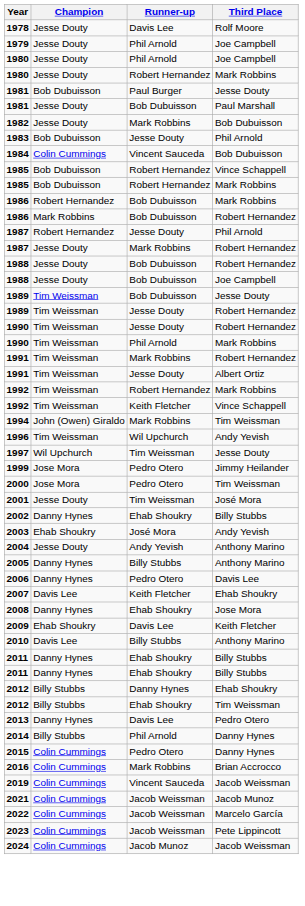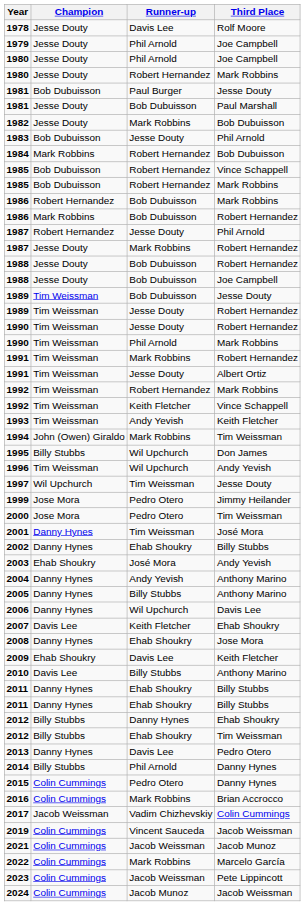1984 | Champion: Colin Cummings -> Mark Robbins
1984 | Runner-up: Vincent Sauceda -> Robert Hernandez
+ row: 1993 | Tim Weissman | Andy Yevish | Keith Fletcher
+ row: 1995 | Billy Stubbs | Wil Upchurch | Don James
2001 | Champion: Jesse Douty -> Danny Hynes
2004 | Champion: Jesse Douty -> Danny Hynes
2006 | Runner-up: Pedro Otero -> Wil Upchurch
+ row: 2017 | Jacob Weissman | Vadim Chizhevskiy | Colin Cummings
2022 | Runner-up: Jacob Weissman -> Mark Robbins
